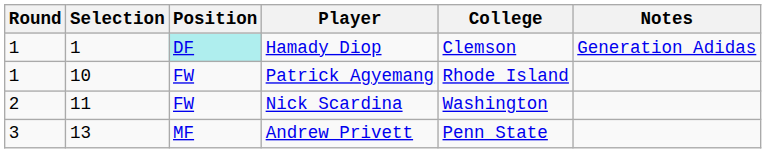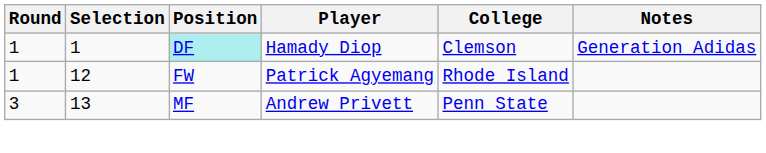Patrick Agyemang | Selection: 10 -> 12
- row: 2 | 11 | FW | Nick Scardina | Washington
